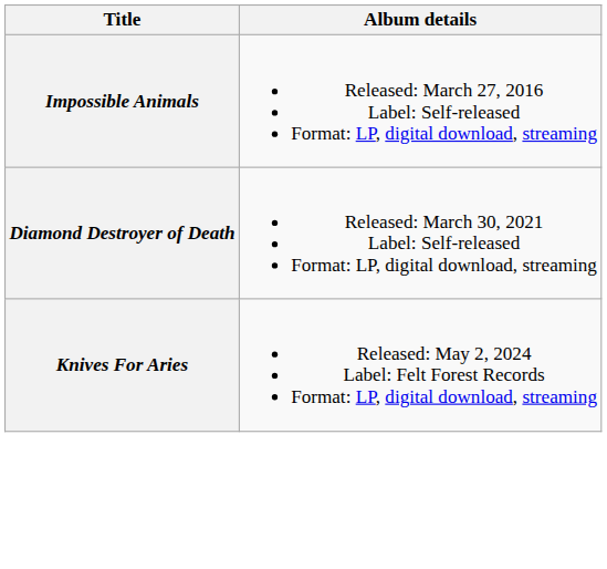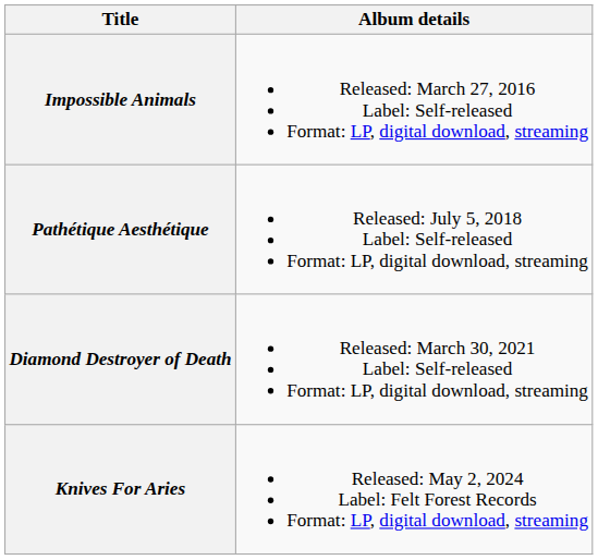+ row: Pathétique Aesthétique | Released: July 5, 2018 Label: Self-released Format: LP, digital download, streaming
